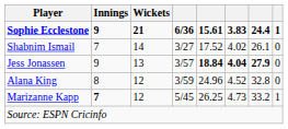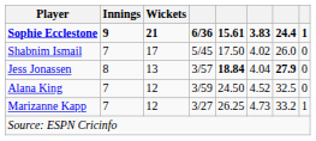Shabnim Ismail | Wickets: 14 -> 17
Shabnim Ismail | column 4: 3/27 -> 5/45
Shabnim Ismail | column 5: 17.52 -> 17.50
Shabnim Ismail | column 7: 26.1 -> 26.0
Jess Jonassen | Innings: 9 -> 8
Jess Jonassen | column 6: bold -> normal
Alana King | Innings: 8 -> 7
Alana King | column 5: 24.96 -> 24.50
Alana King | column 7: 32.8 -> 32.5
Marizanne Kapp | Innings: bold -> normal
Marizanne Kapp | column 4: 5/45 -> 3/27
